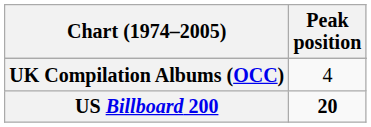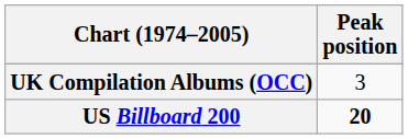UK Compilation Albums (OCC) | Peak position: 4 -> 3
